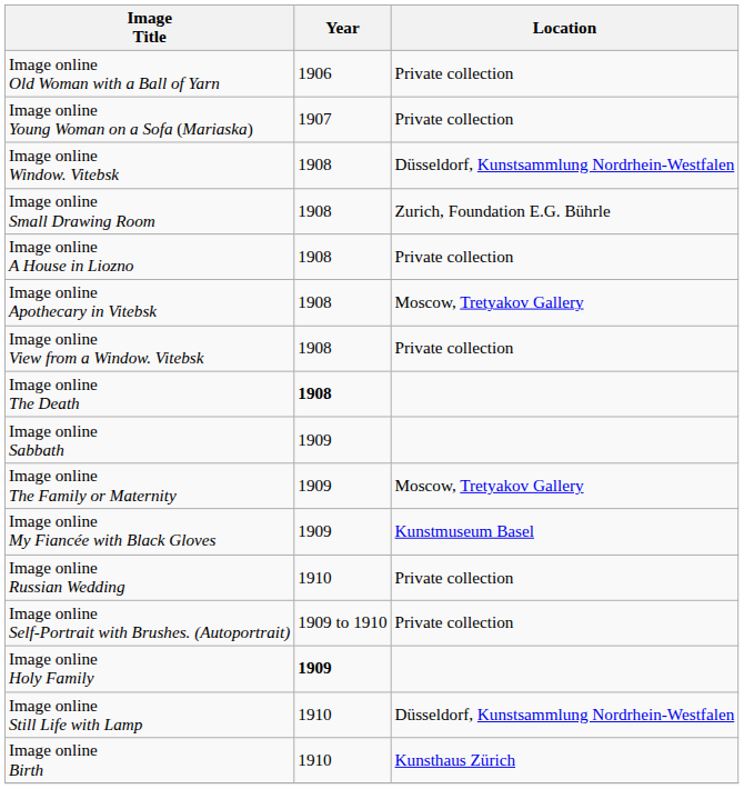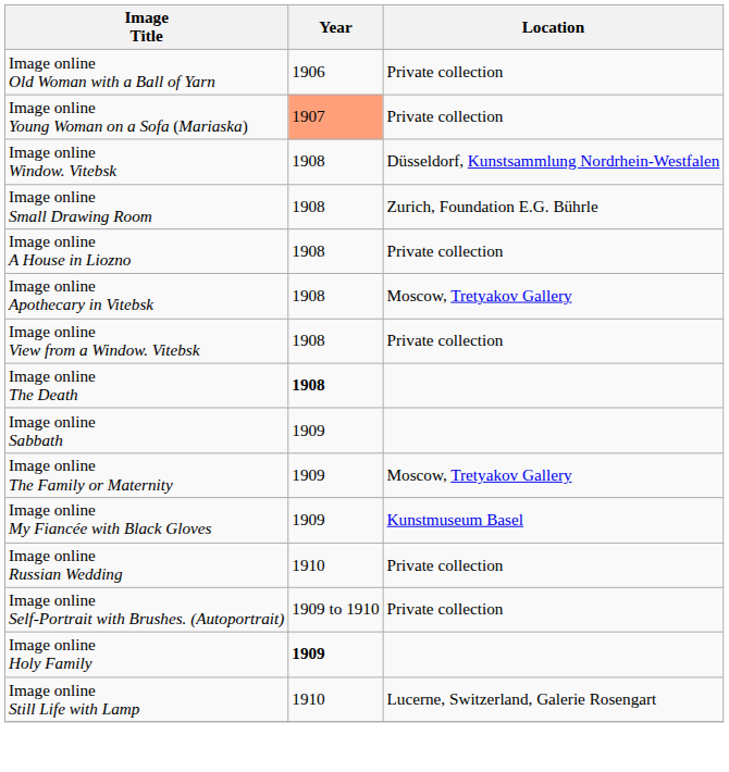Image online Young Woman on a Sofa (Mariaska) | Year: no background -> lightsalmon background
Image online Still Life with Lamp | Location: Düsseldorf, Kunstsammlung Nordrhein-Westfalen -> Lucerne, Switzerland, Galerie Rosengart
- row: Image online Birth | 1910 | Kunsthaus Zürich
